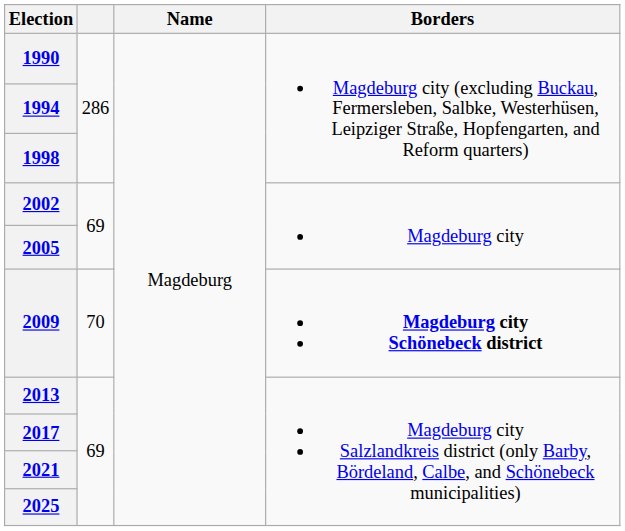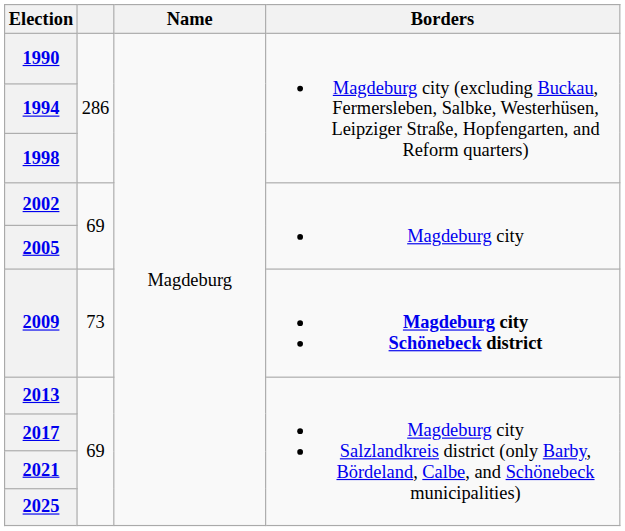2009 | column 2: 70 -> 73
